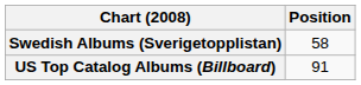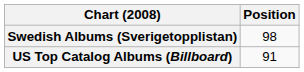Swedish Albums (Sverigetopplistan) | Position: 58 -> 98
